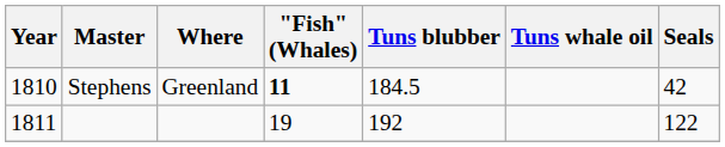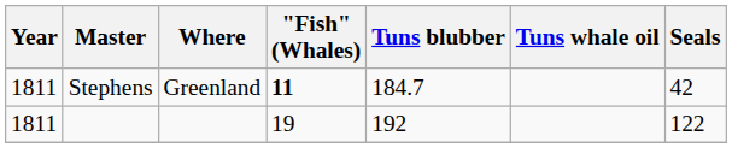Stephens | Year: 1810 -> 1811
Stephens | Tuns blubber: 184.5 -> 184.7
